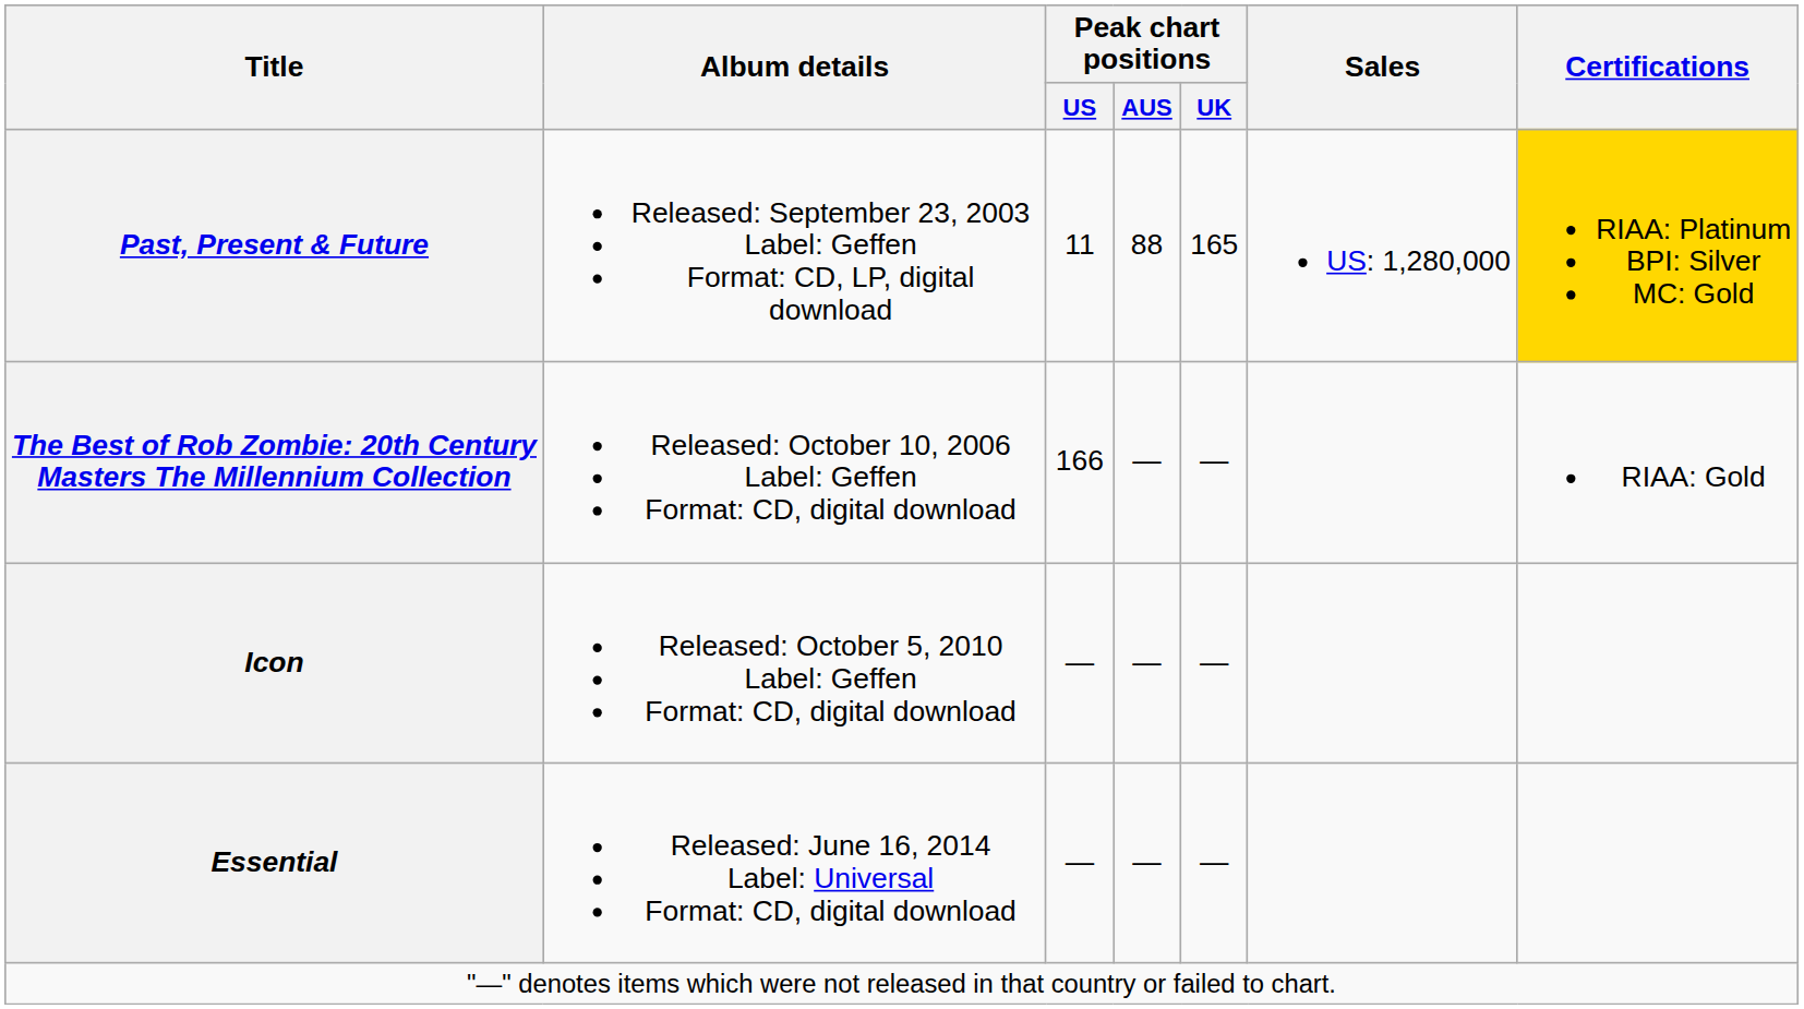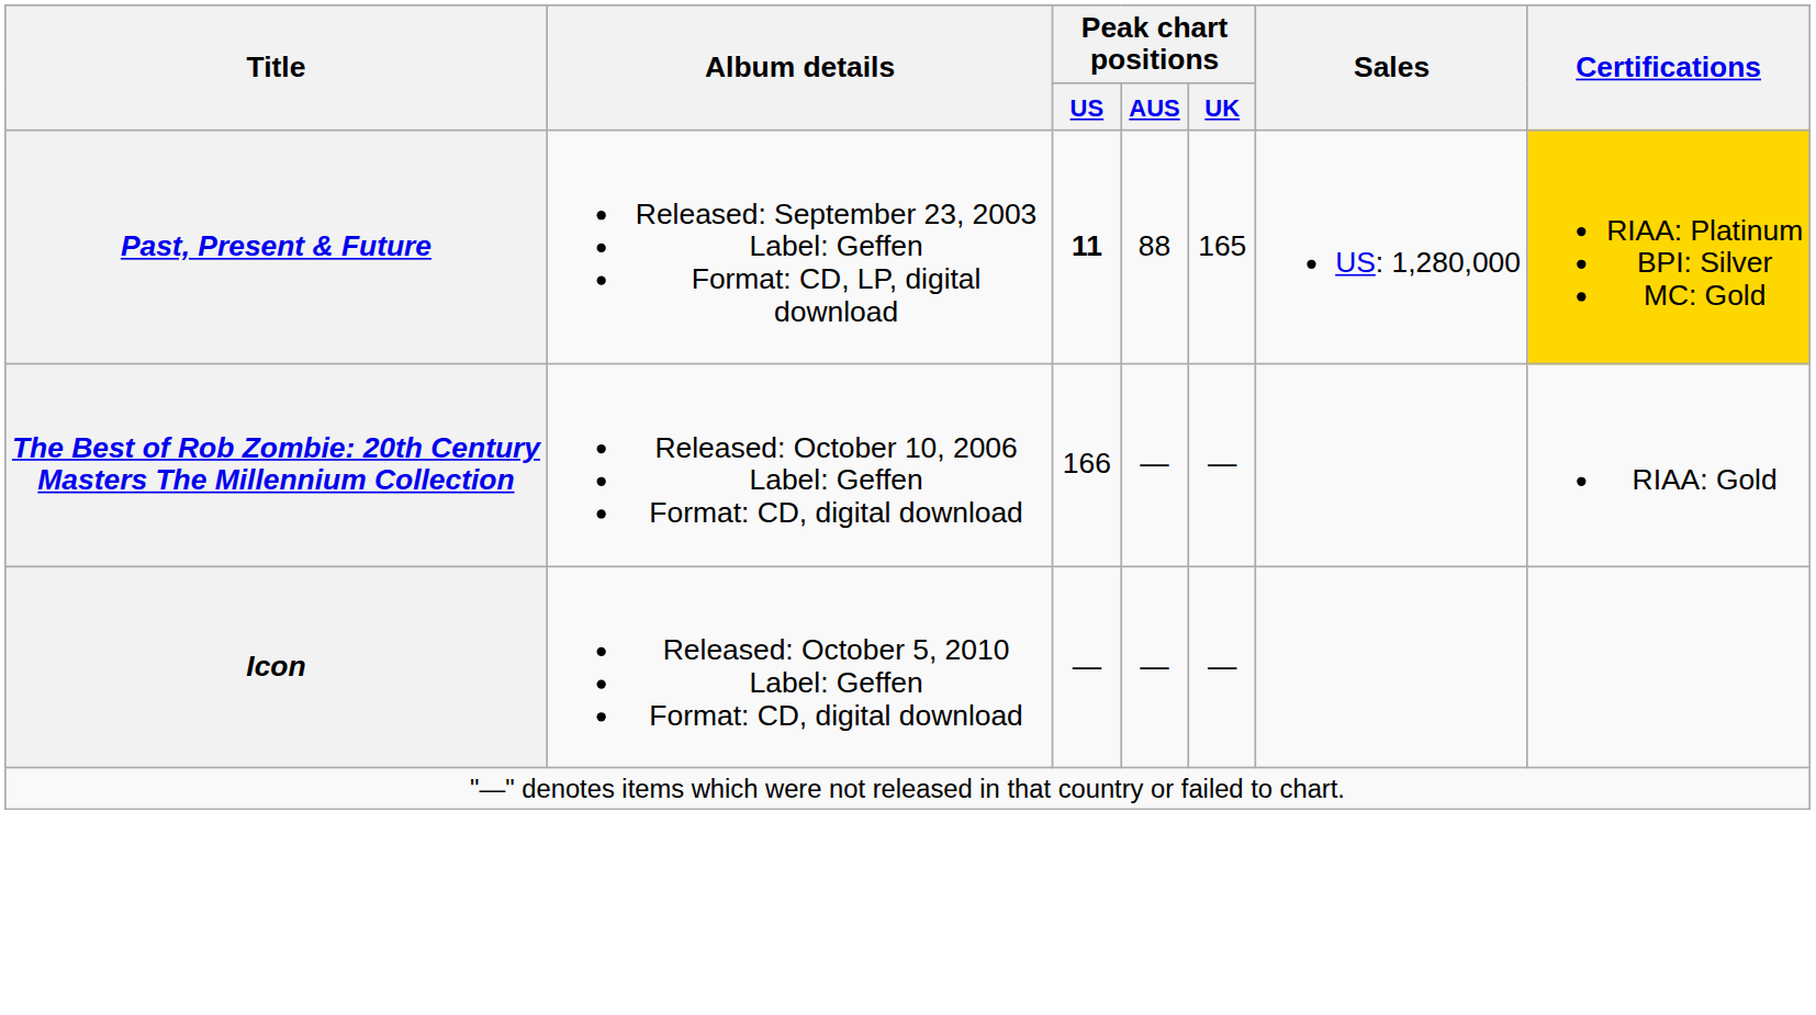Past, Present & Future | Peak chart positions / US: normal -> bold
- row: Essential | Released: June 16, 2014 Label: Universal Format: CD, digital download | — | — | —
